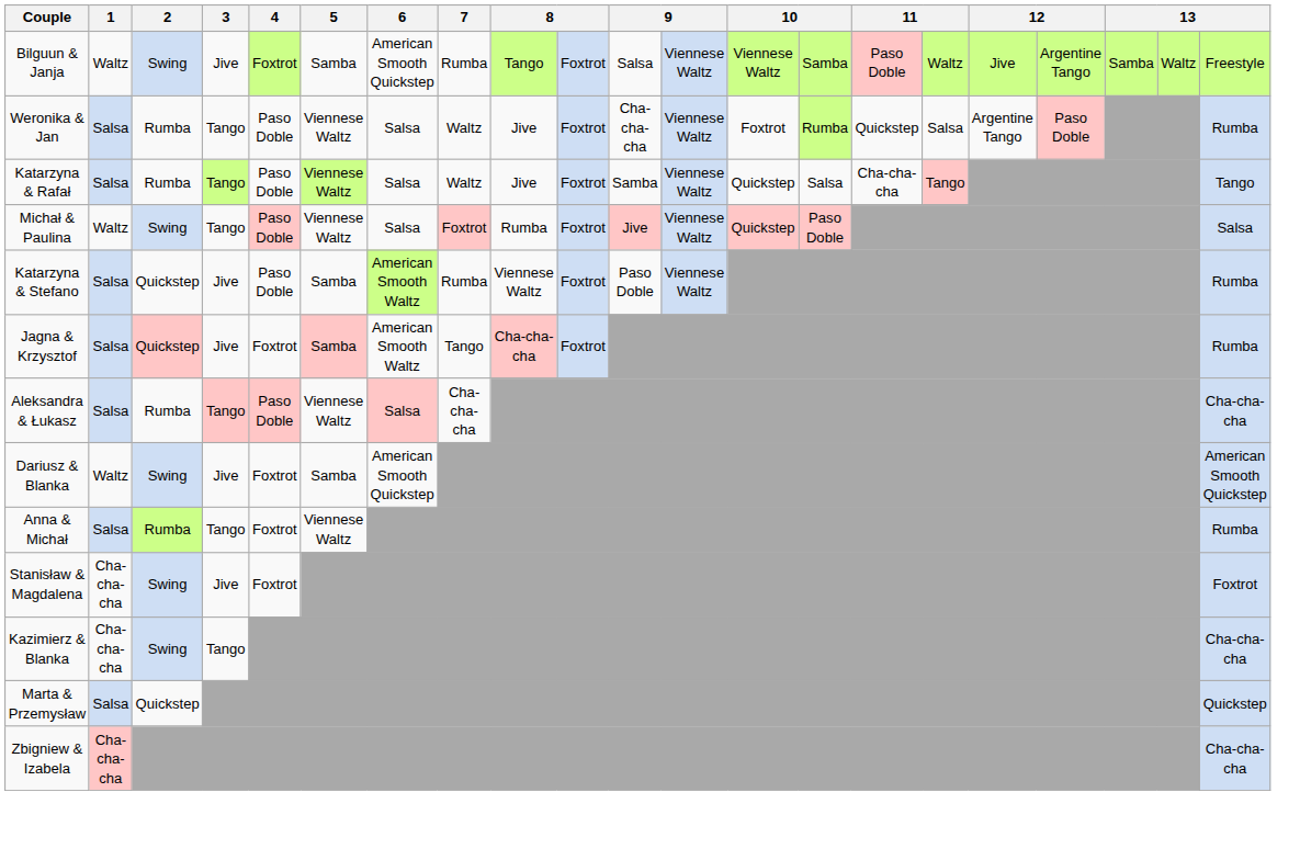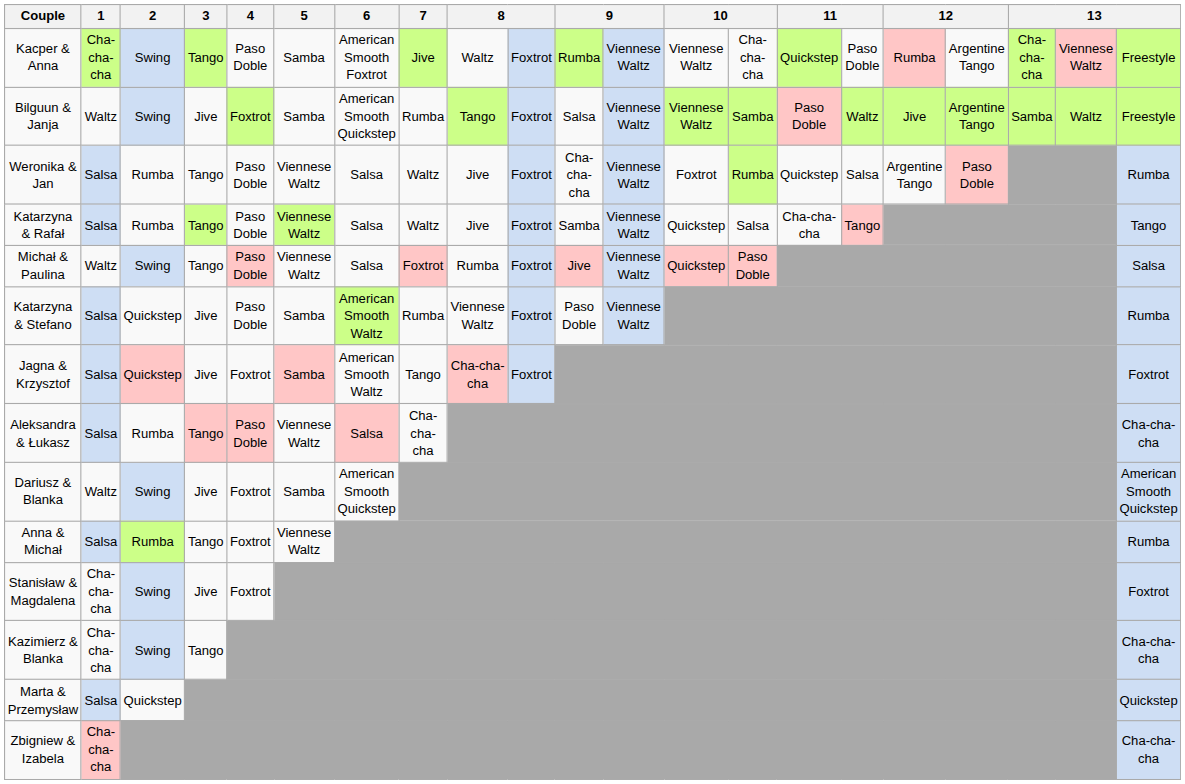+ row: Kacper & Anna | Cha-cha-cha | Swing | Tango | Paso Doble | Samba | American Smooth Foxtrot | Jive | Waltz | Foxtrot | Rumba | Viennese Waltz | Viennese Waltz | Cha-cha-cha | Quickstep | Paso Doble | Rumba | Argentine Tango | Cha-cha-cha | Viennese Waltz | Freestyle
Jagna & Krzysztof | column 21: Rumba -> Foxtrot
